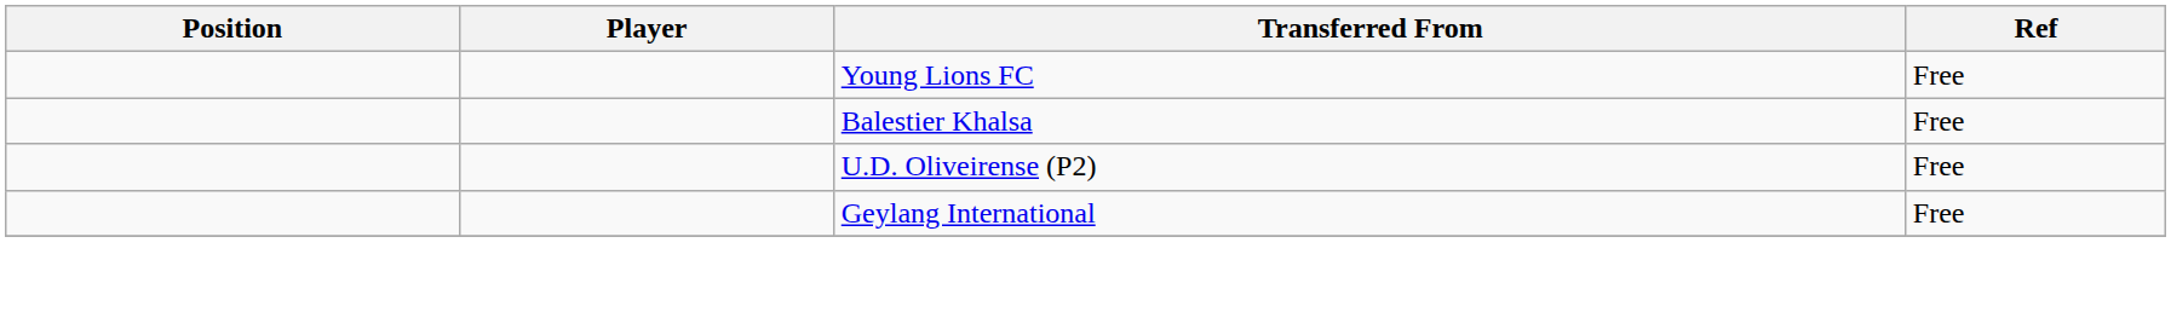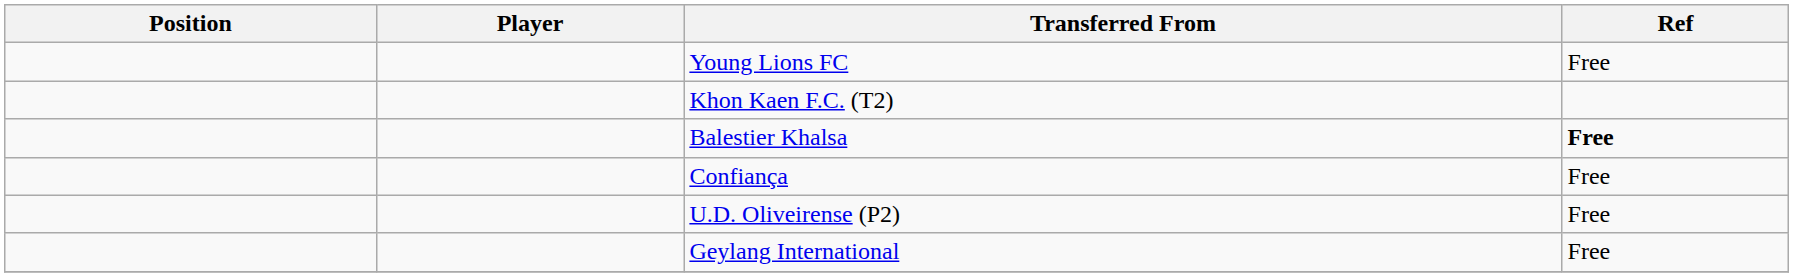+ row: Khon Kaen F.C. (T2)
Balestier Khalsa | Ref: normal -> bold
+ row: Confiança | Free
